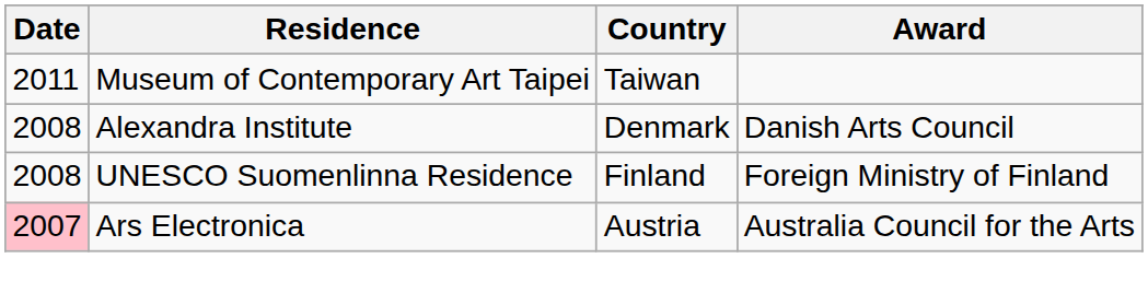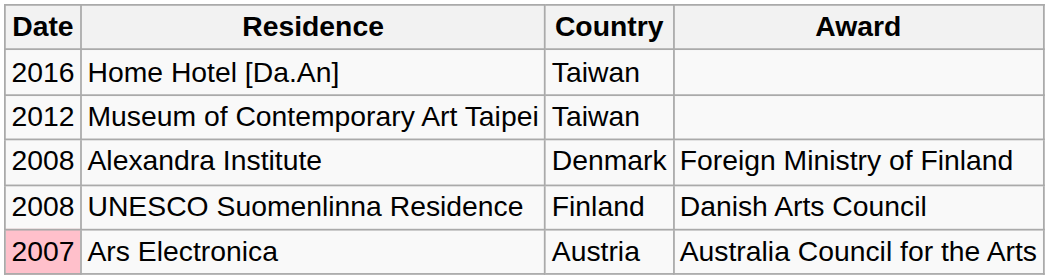+ row: 2016 | Home Hotel [Da.An] | Taiwan
Museum of Contemporary Art Taipei | Date: 2011 -> 2012
Alexandra Institute | Award: Danish Arts Council -> Foreign Ministry of Finland
UNESCO Suomenlinna Residence | Award: Foreign Ministry of Finland -> Danish Arts Council
